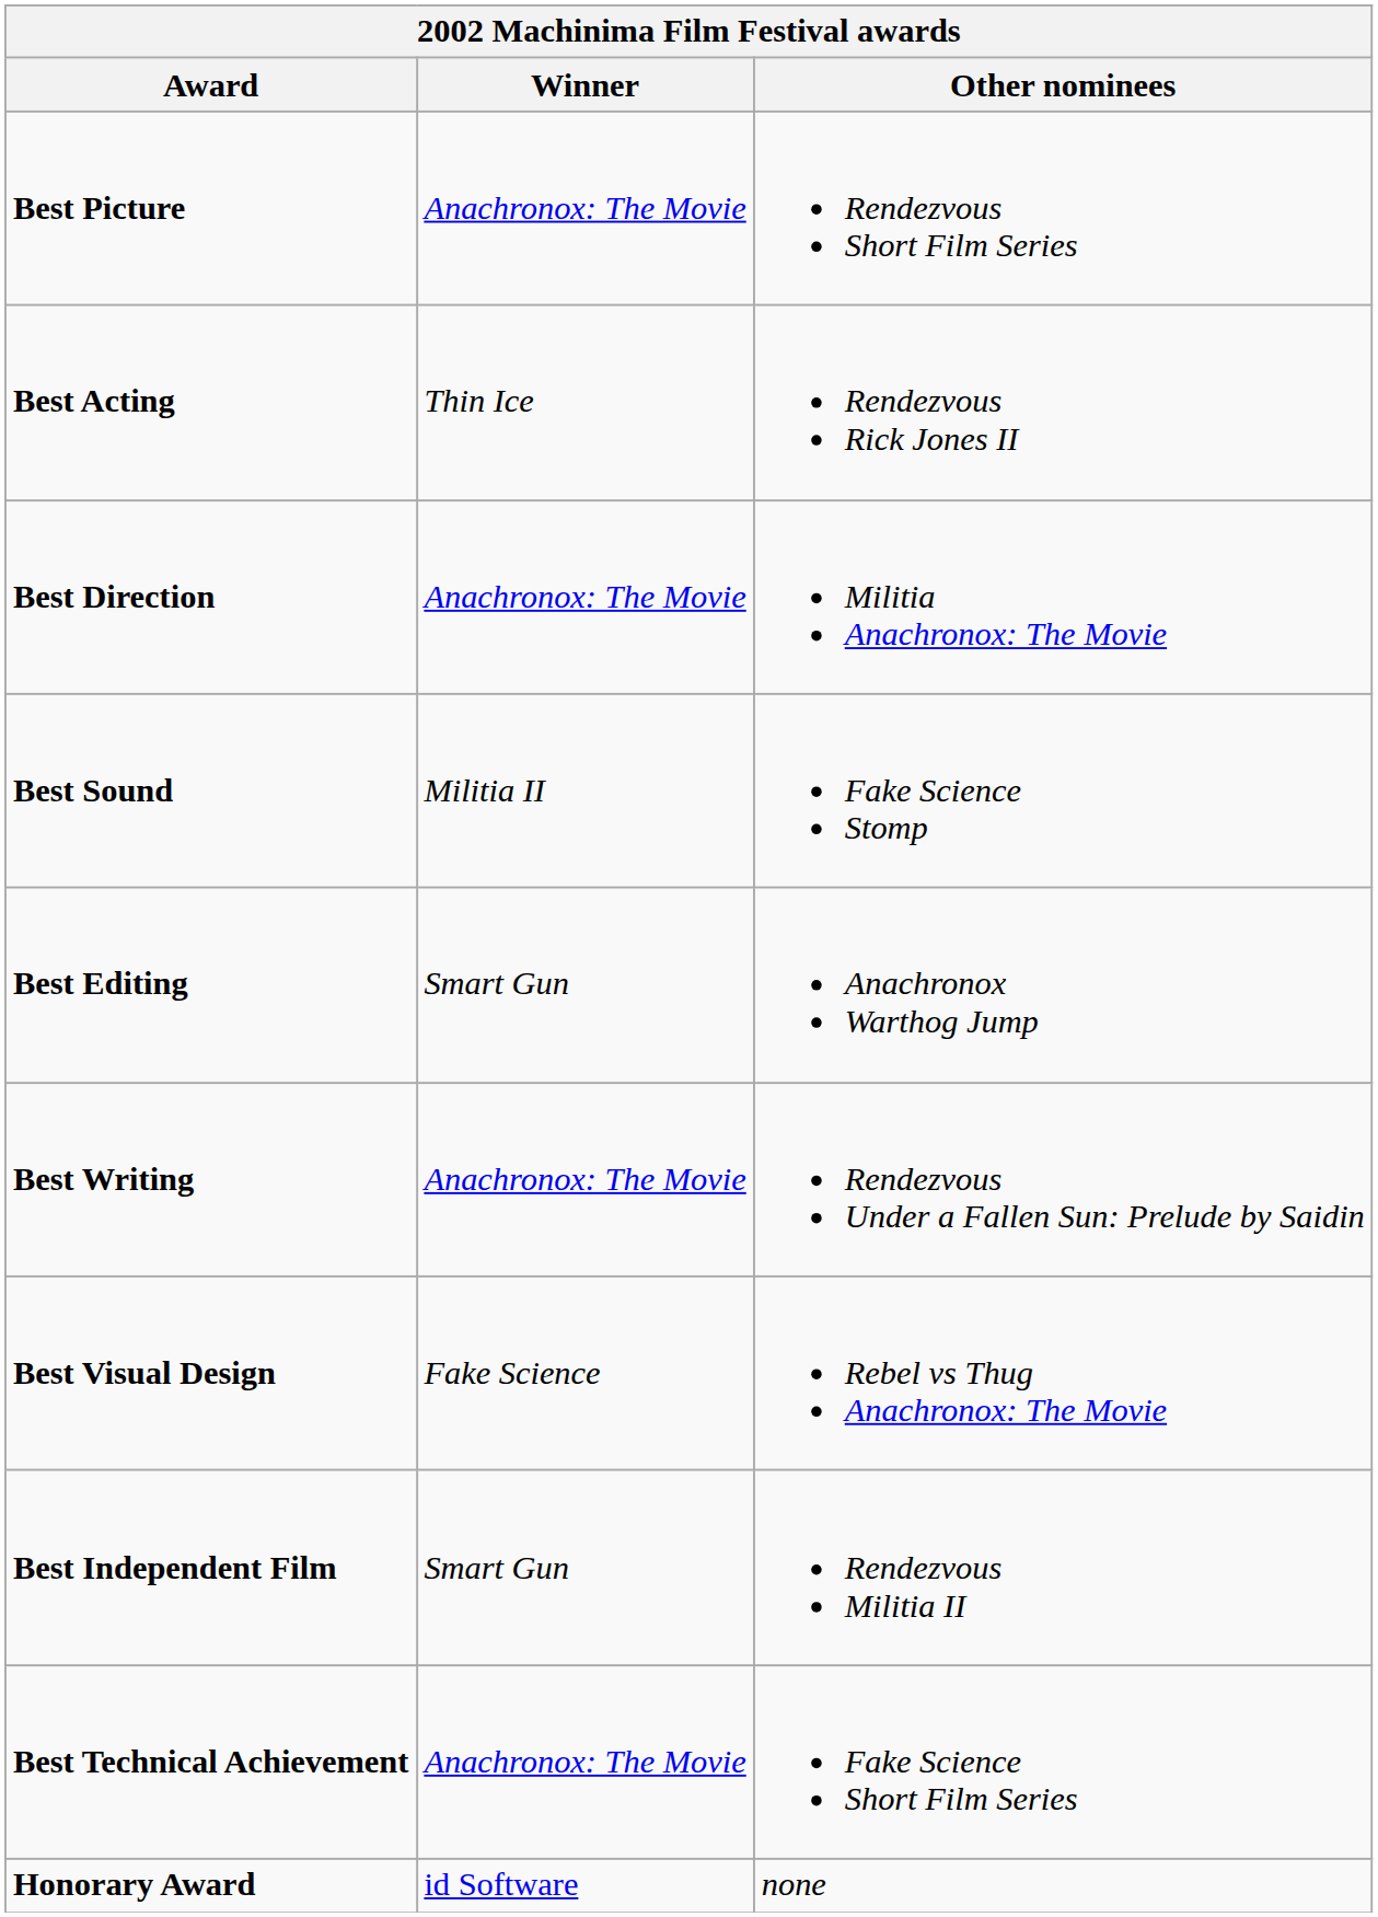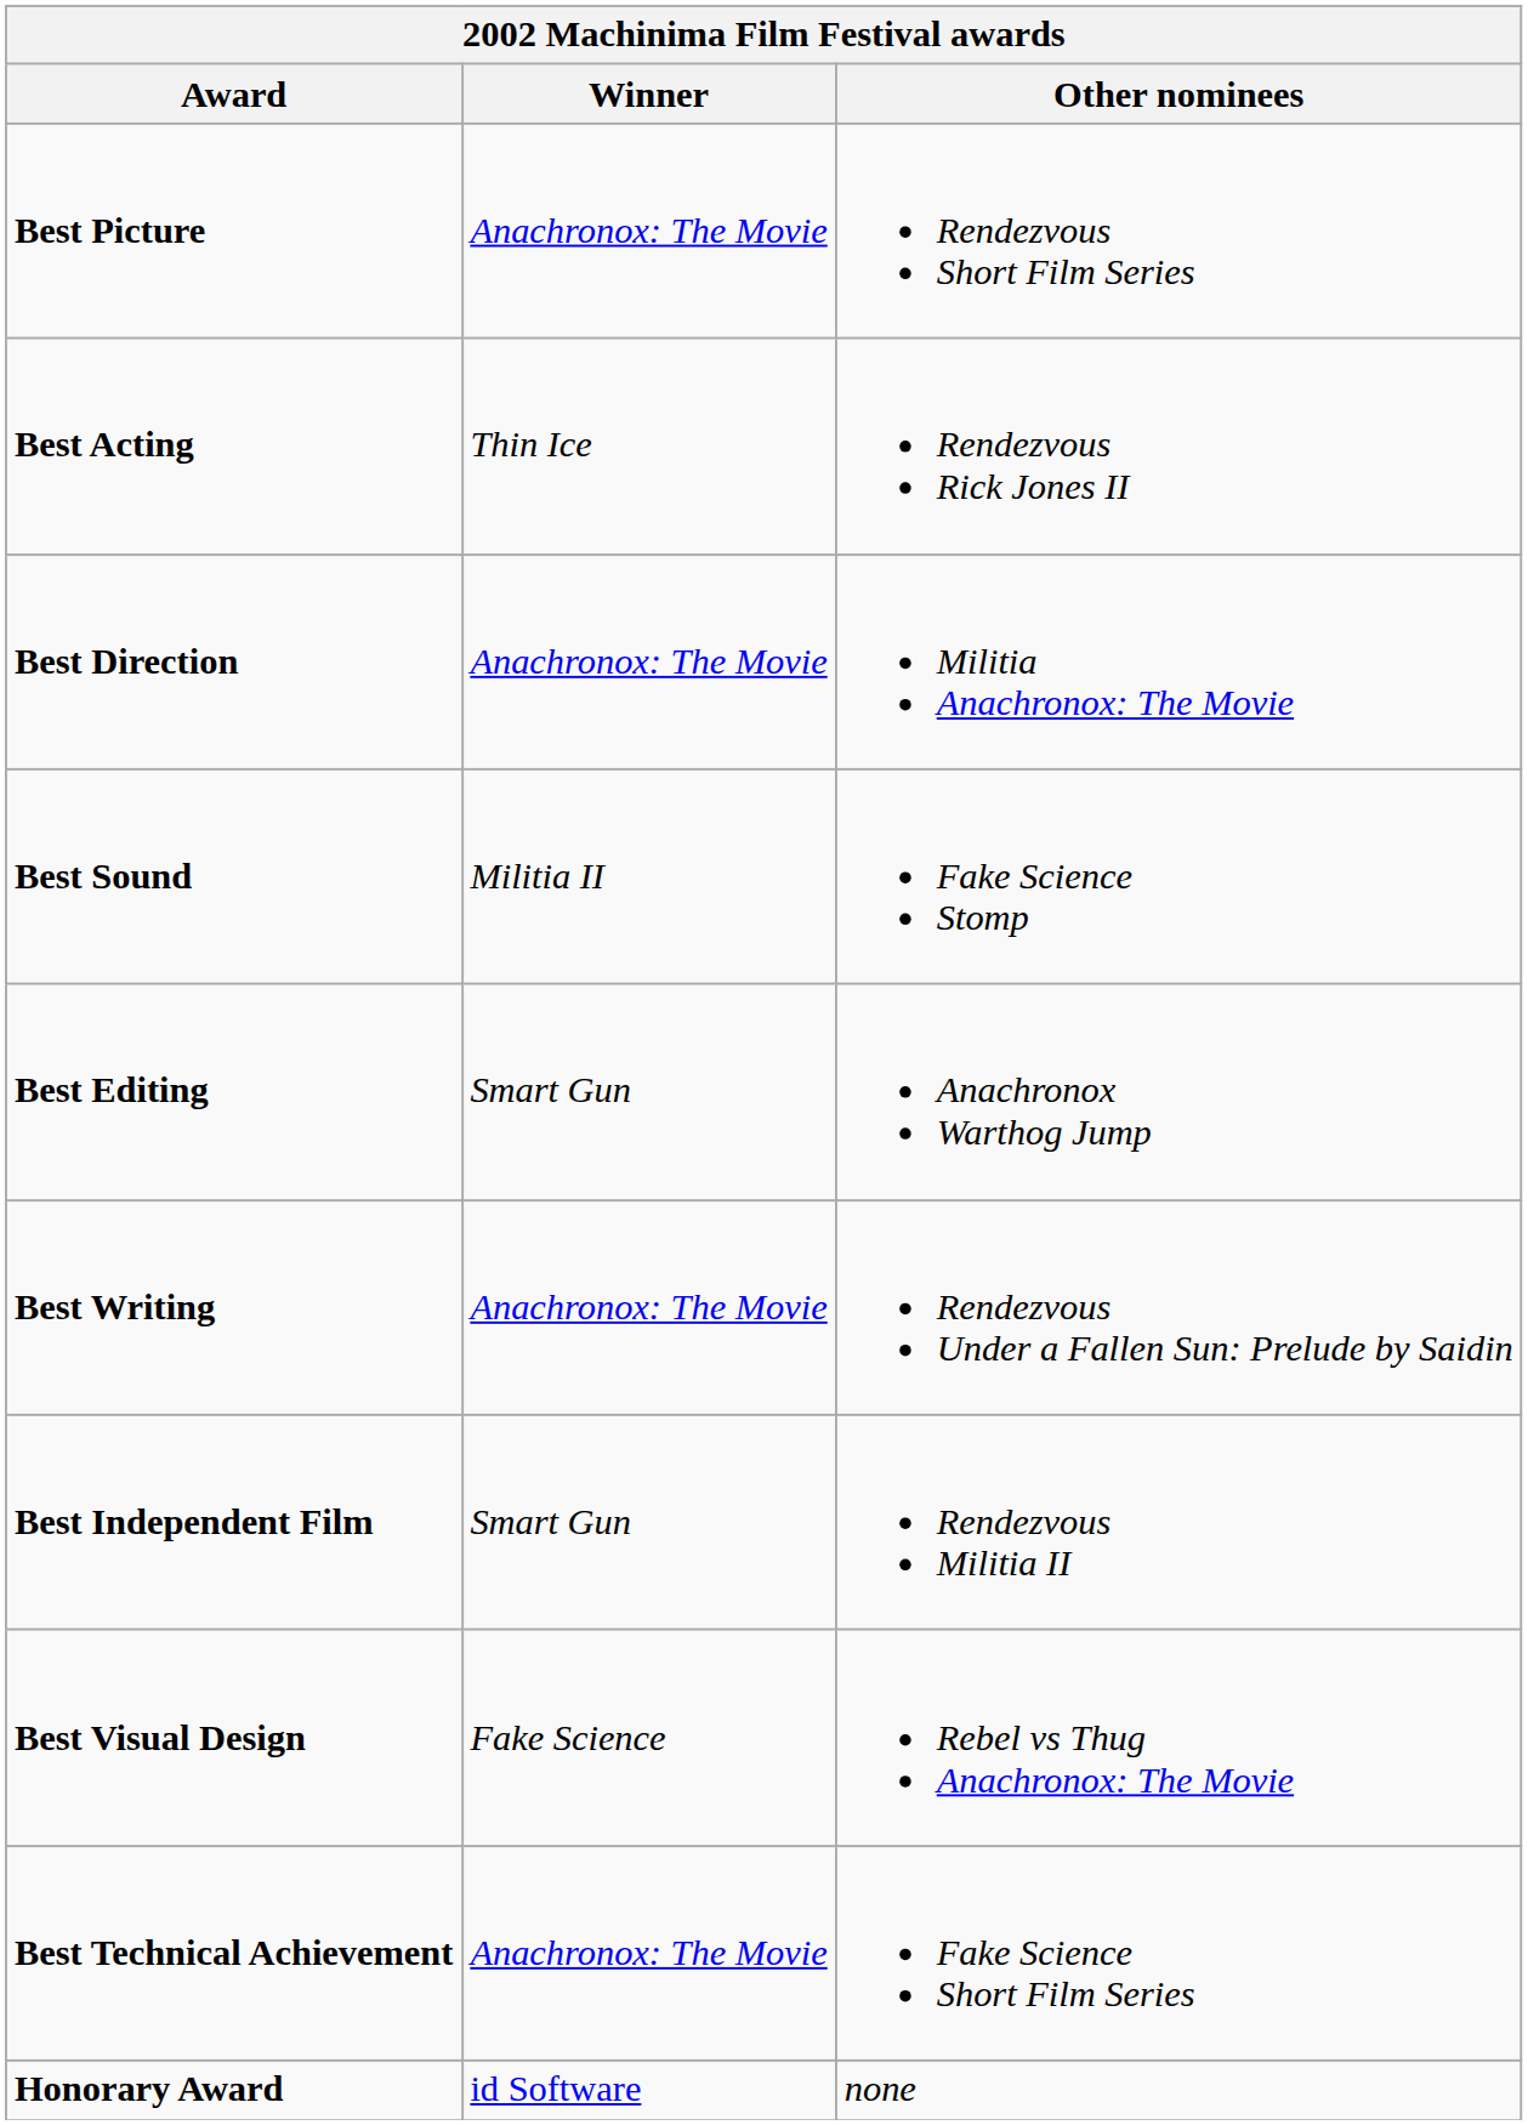rows swapped: Best Visual Design <-> Best Independent Film
